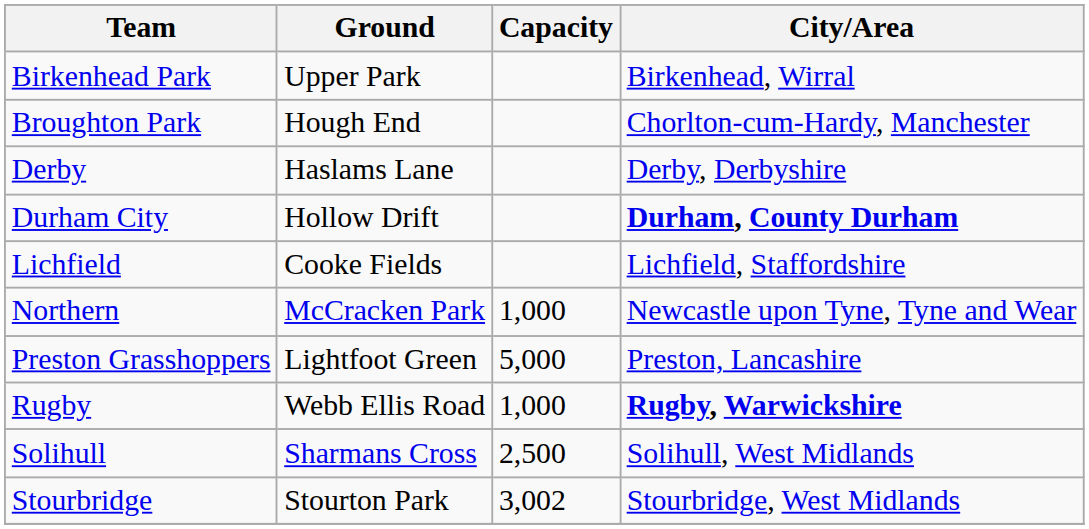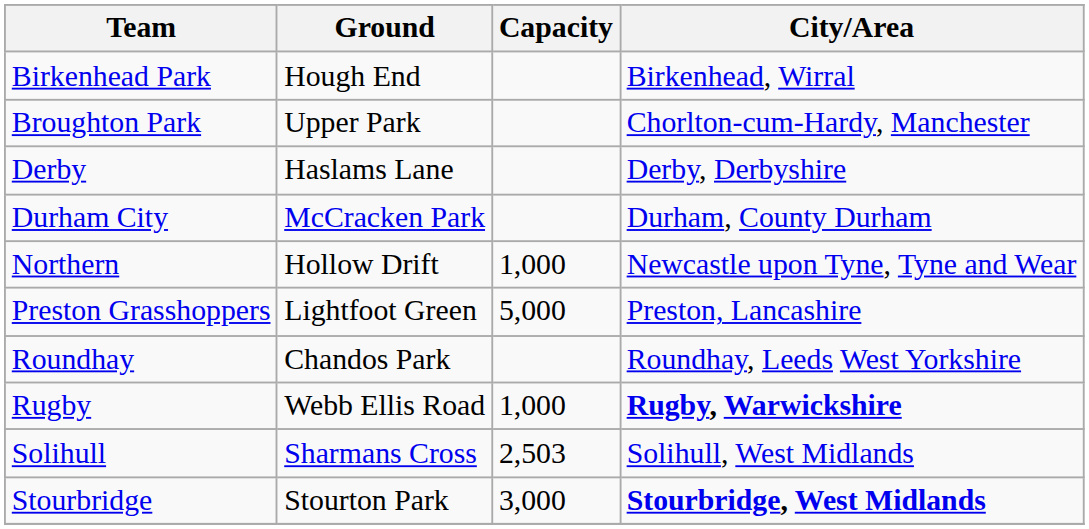Birkenhead Park | Ground: Upper Park -> Hough End
Broughton Park | Ground: Hough End -> Upper Park
Durham City | Ground: Hollow Drift -> McCracken Park
Durham City | City/Area: bold -> normal
- row: Lichfield | Cooke Fields | Lichfield, Staffordshire
Northern | Ground: McCracken Park -> Hollow Drift
+ row: Roundhay | Chandos Park | Roundhay, Leeds West Yorkshire
Solihull | Capacity: 2,500 -> 2,503
Stourbridge | Capacity: 3,002 -> 3,000
Stourbridge | City/Area: normal -> bold
